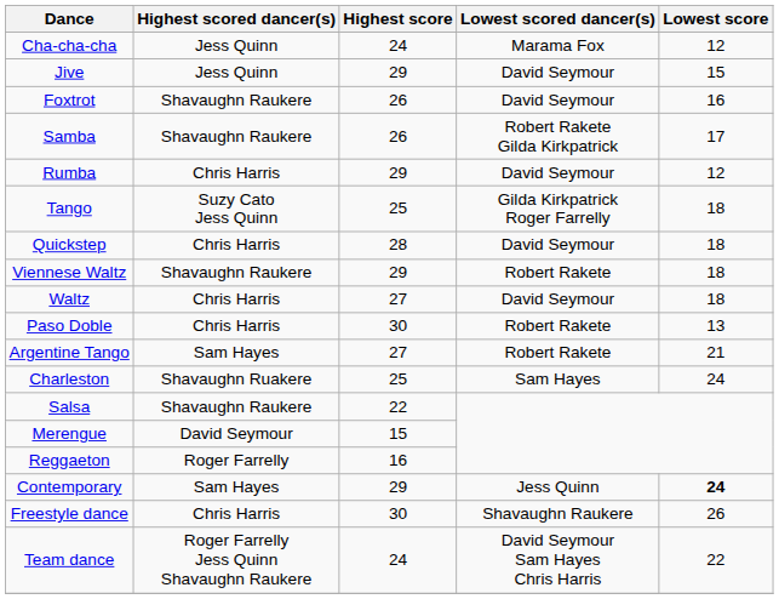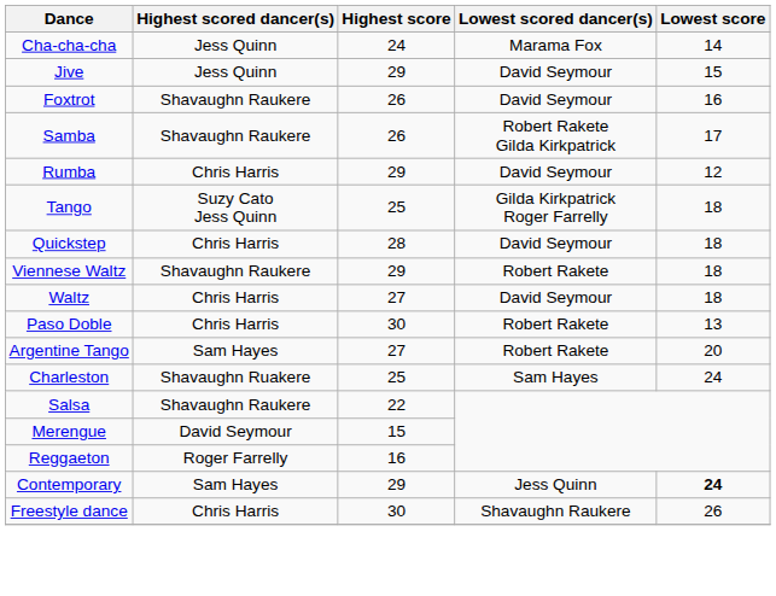Cha-cha-cha | Lowest score: 12 -> 14
Argentine Tango | Lowest score: 21 -> 20
- row: Team dance | Roger Farrelly Jess Quinn Shavaughn Raukere | 24 | David Seymour Sam Hayes Chris Harris | 22
